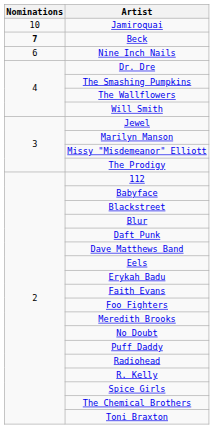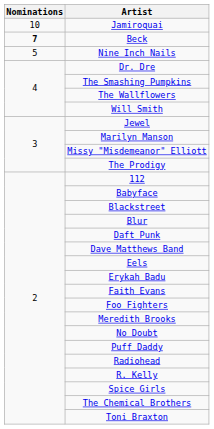Nine Inch Nails | Nominations: 6 -> 5
